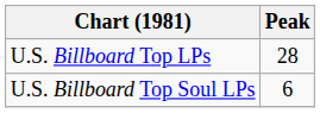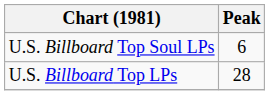rows swapped: U.S. Billboard Top LPs <-> U.S. Billboard Top Soul LPs
